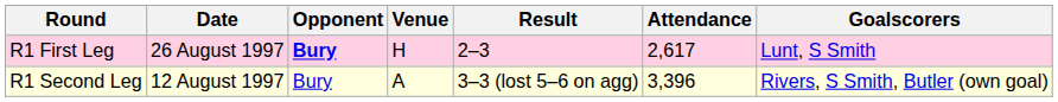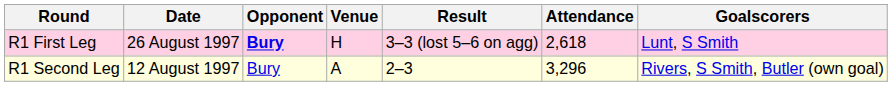R1 First Leg | Result: 2–3 -> 3–3 (lost 5–6 on agg)
R1 First Leg | Attendance: 2,617 -> 2,618
R1 Second Leg | Result: 3–3 (lost 5–6 on agg) -> 2–3
R1 Second Leg | Attendance: 3,396 -> 3,296
